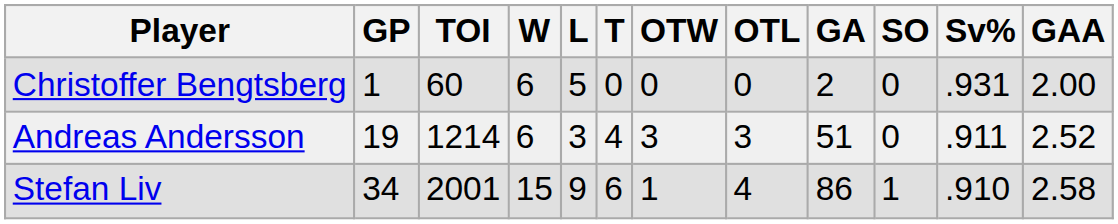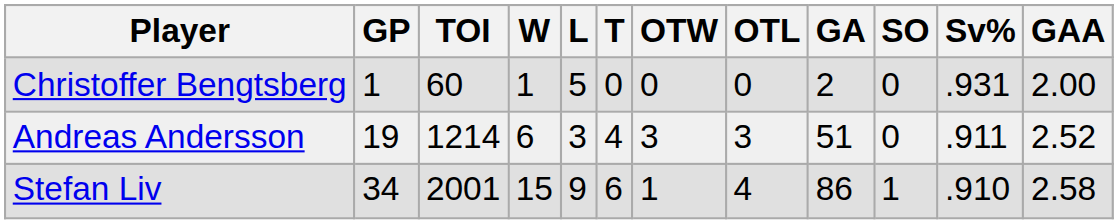Christoffer Bengtsberg | W: 6 -> 1
